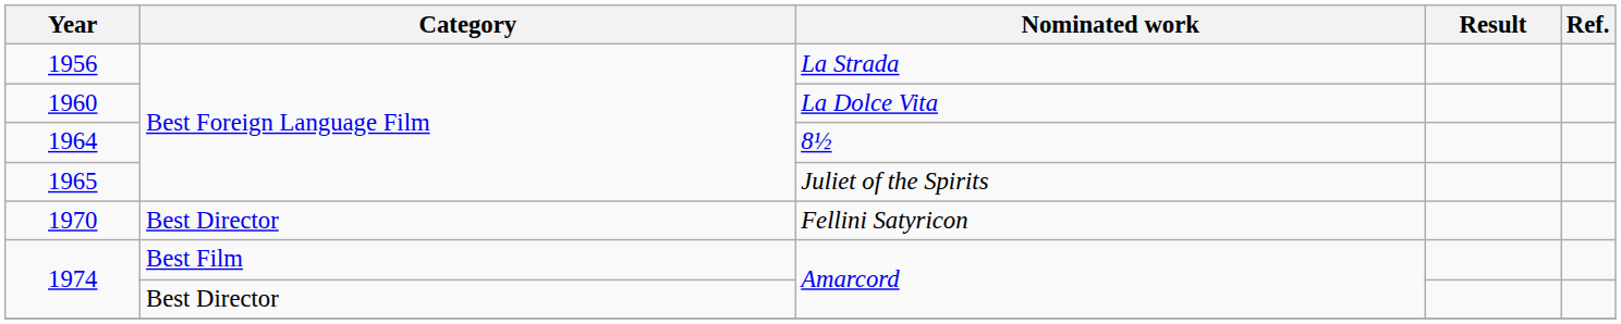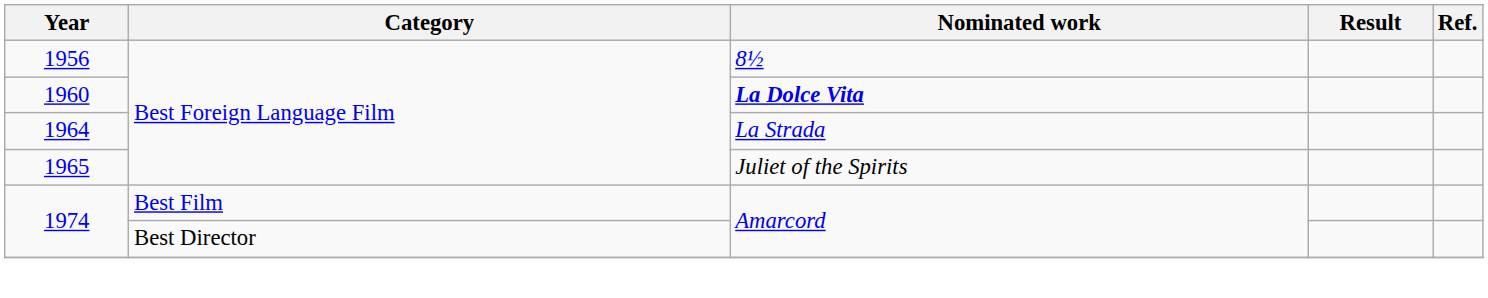1956 | Nominated work: La Strada -> 8½
1960 | Nominated work: normal -> bold
1964 | Nominated work: 8½ -> La Strada
- row: 1970 | Best Director | Fellini Satyricon
